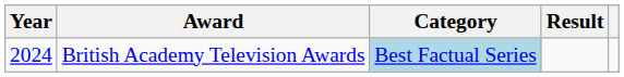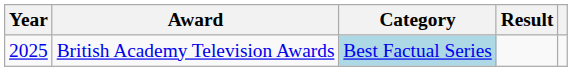British Academy Television Awards | Year: 2024 -> 2025
